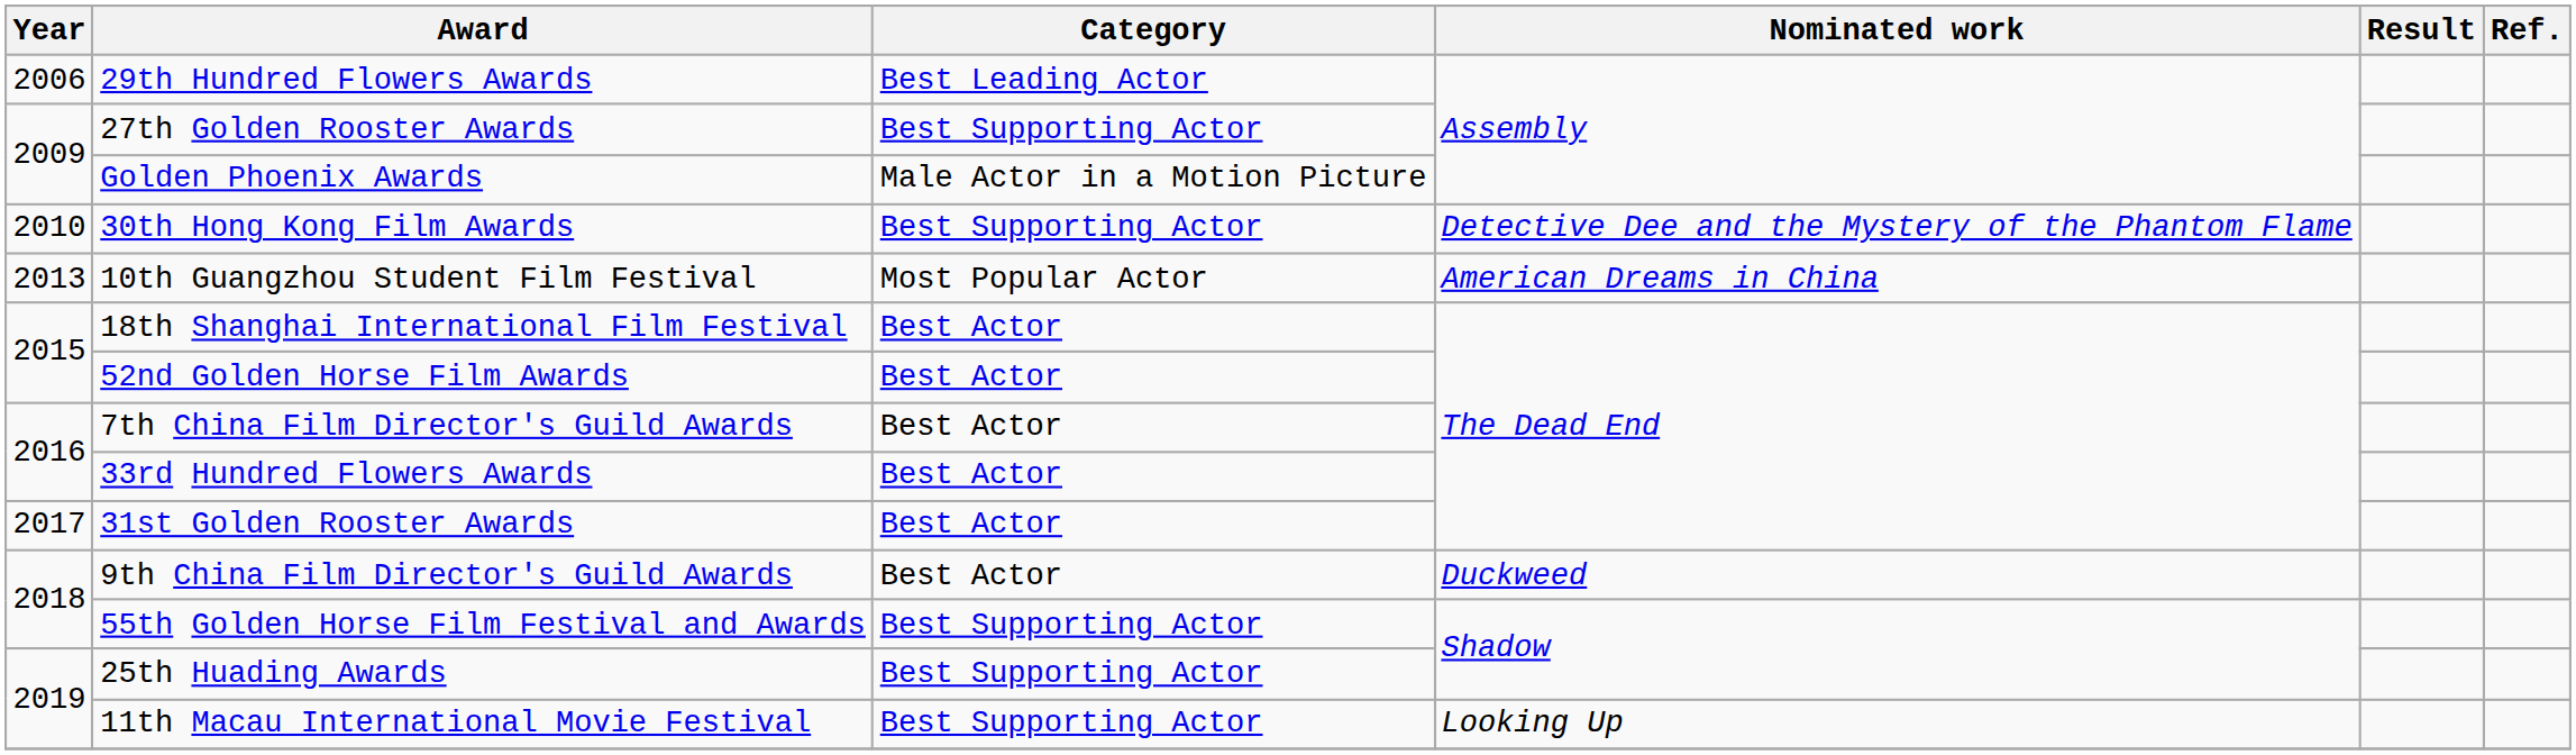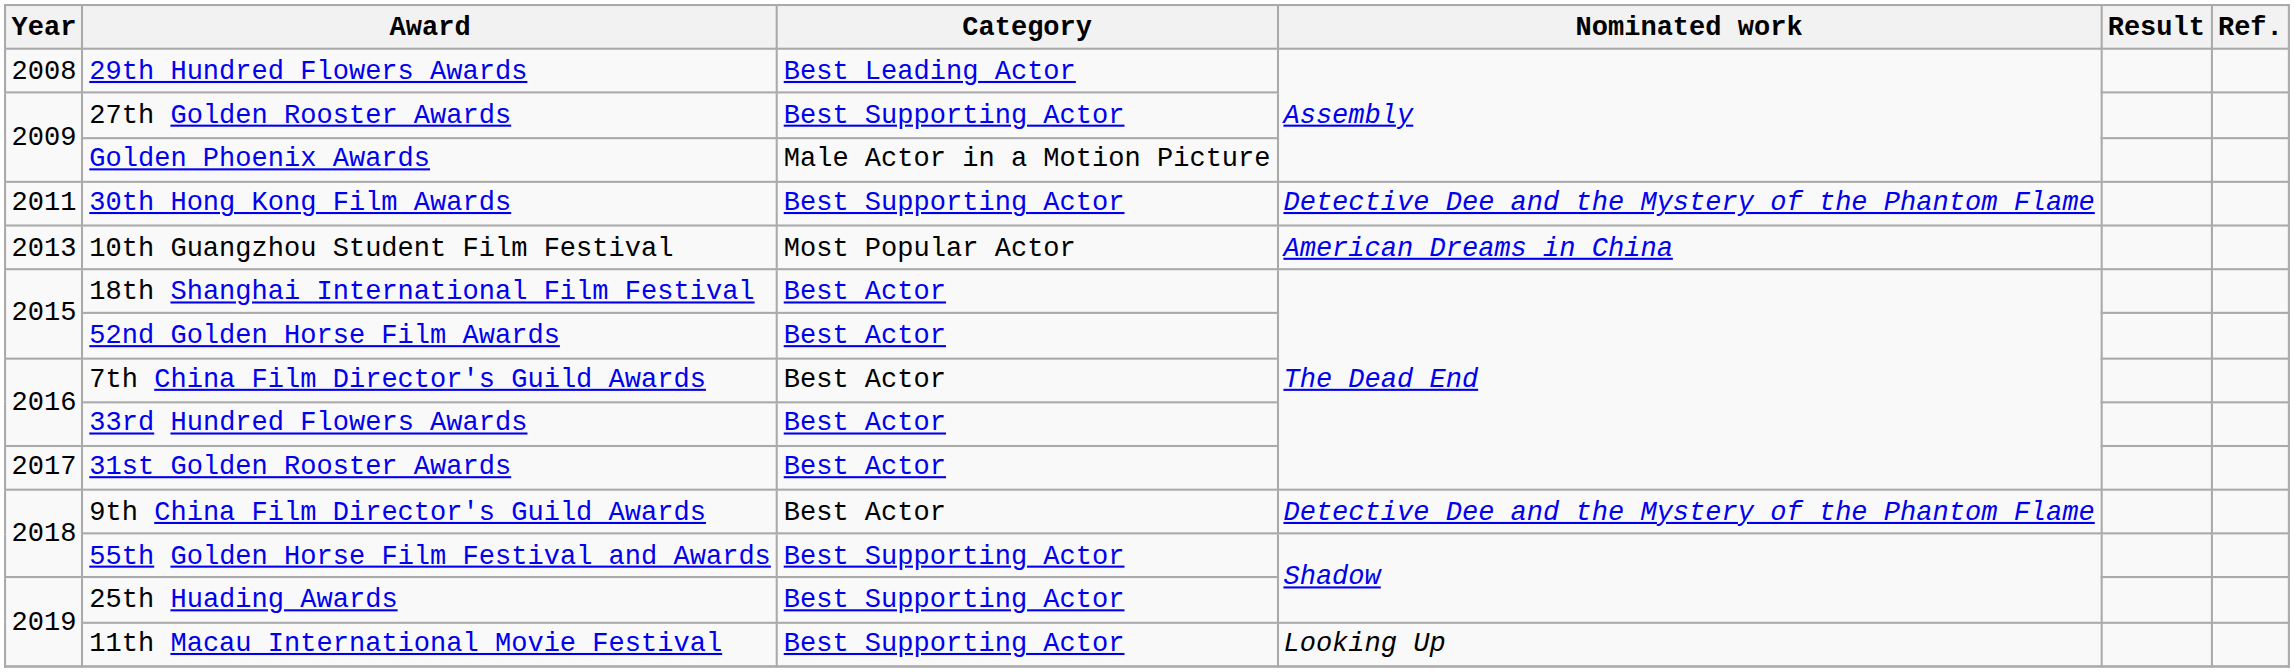29th Hundred Flowers Awards | Year: 2006 -> 2008
30th Hong Kong Film Awards | Year: 2010 -> 2011
9th China Film Director's Guild Awards | Nominated work: Duckweed -> Detective Dee and the Mystery of the Phantom Flame
